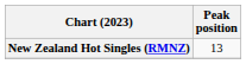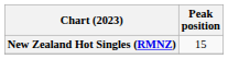New Zealand Hot Singles (RMNZ) | Peak position: 13 -> 15
